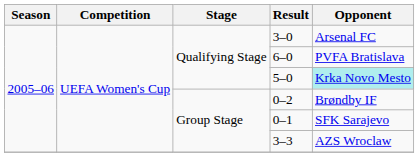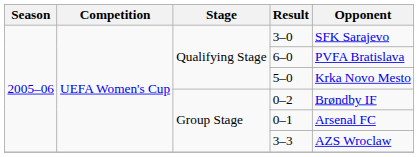3–0 | Opponent: Arsenal FC -> SFK Sarajevo
5–0 | Opponent: paleturquoise background -> no background
0–1 | Opponent: SFK Sarajevo -> Arsenal FC
